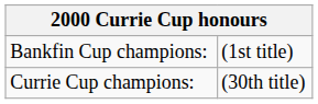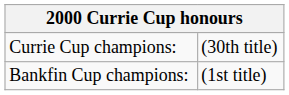rows swapped: Currie Cup champions: <-> Bankfin Cup champions:
